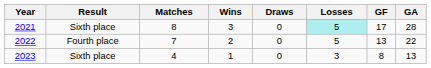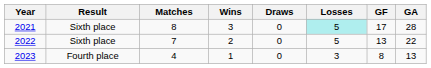2022 | Result: Fourth place -> Sixth place
2023 | Result: Sixth place -> Fourth place
